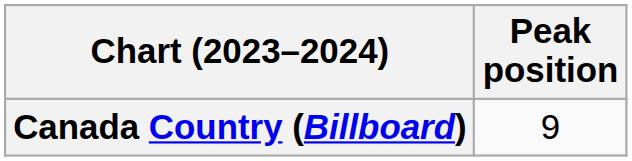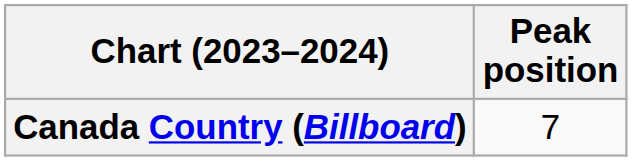Canada Country (Billboard) | Peak position: 9 -> 7
